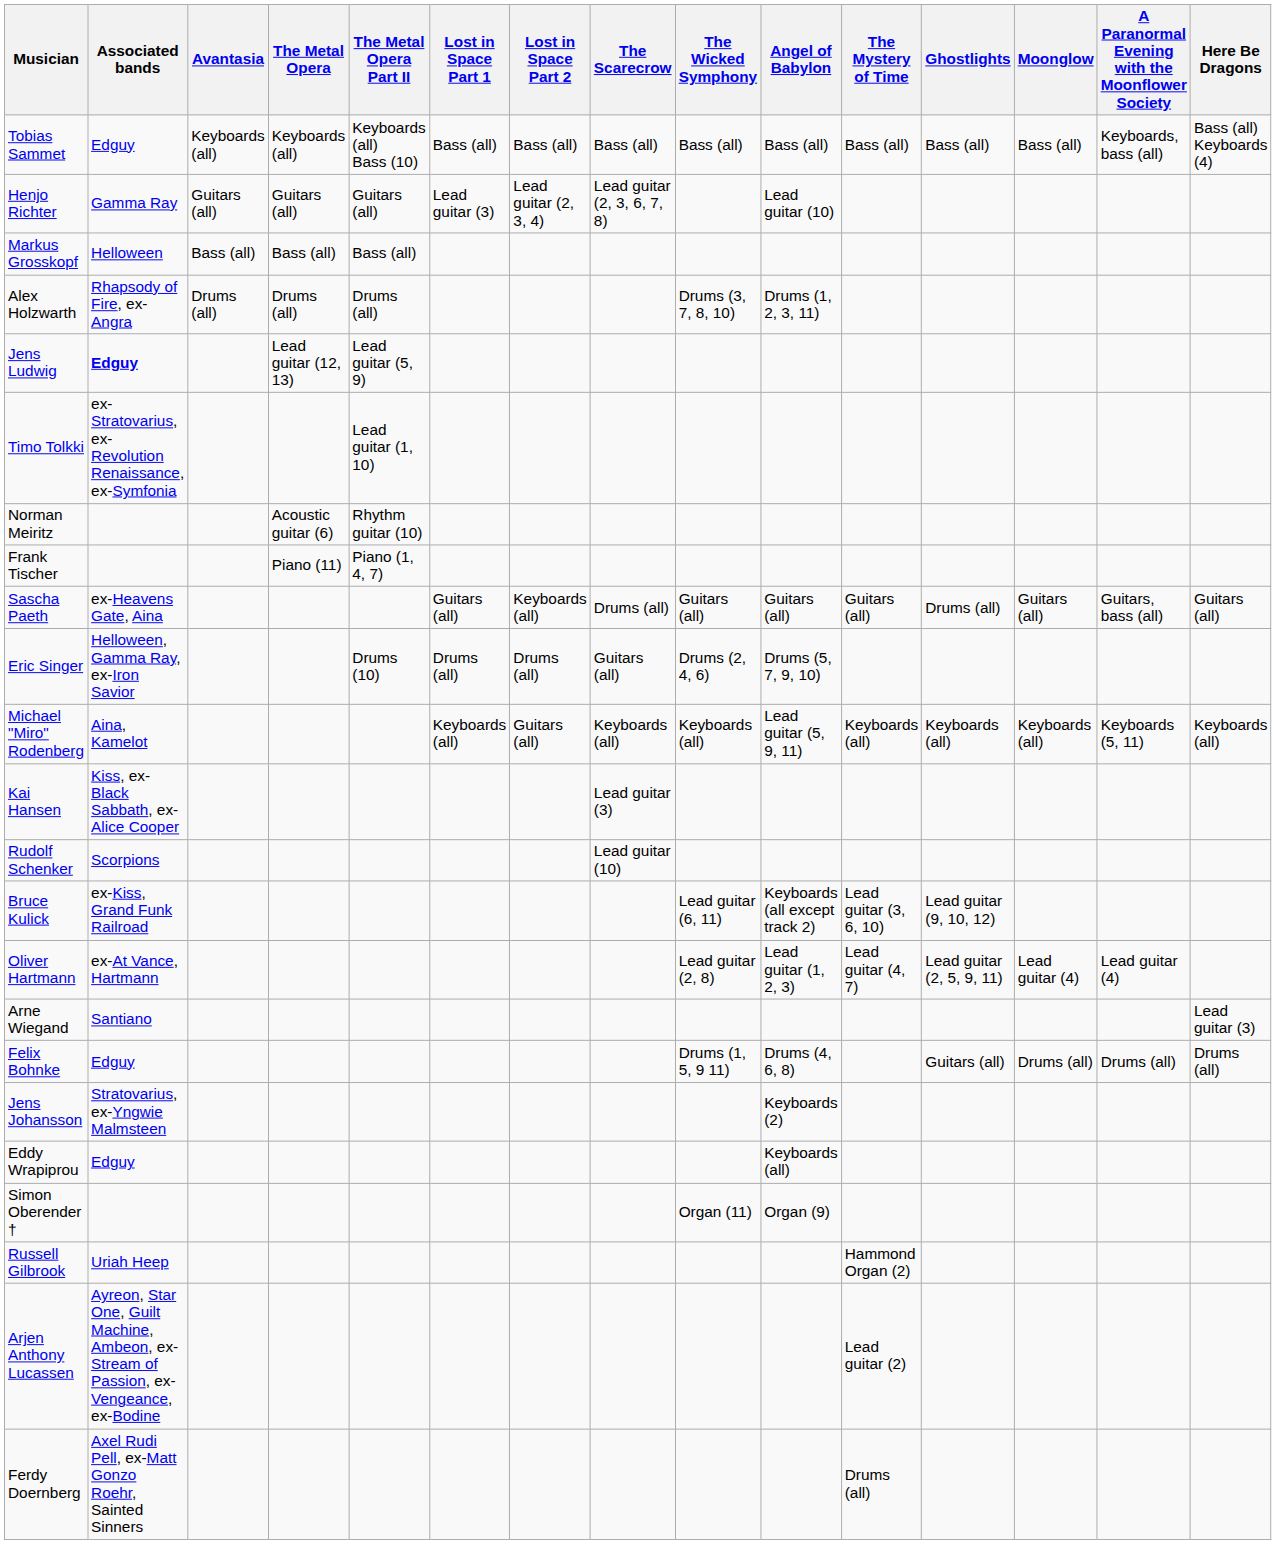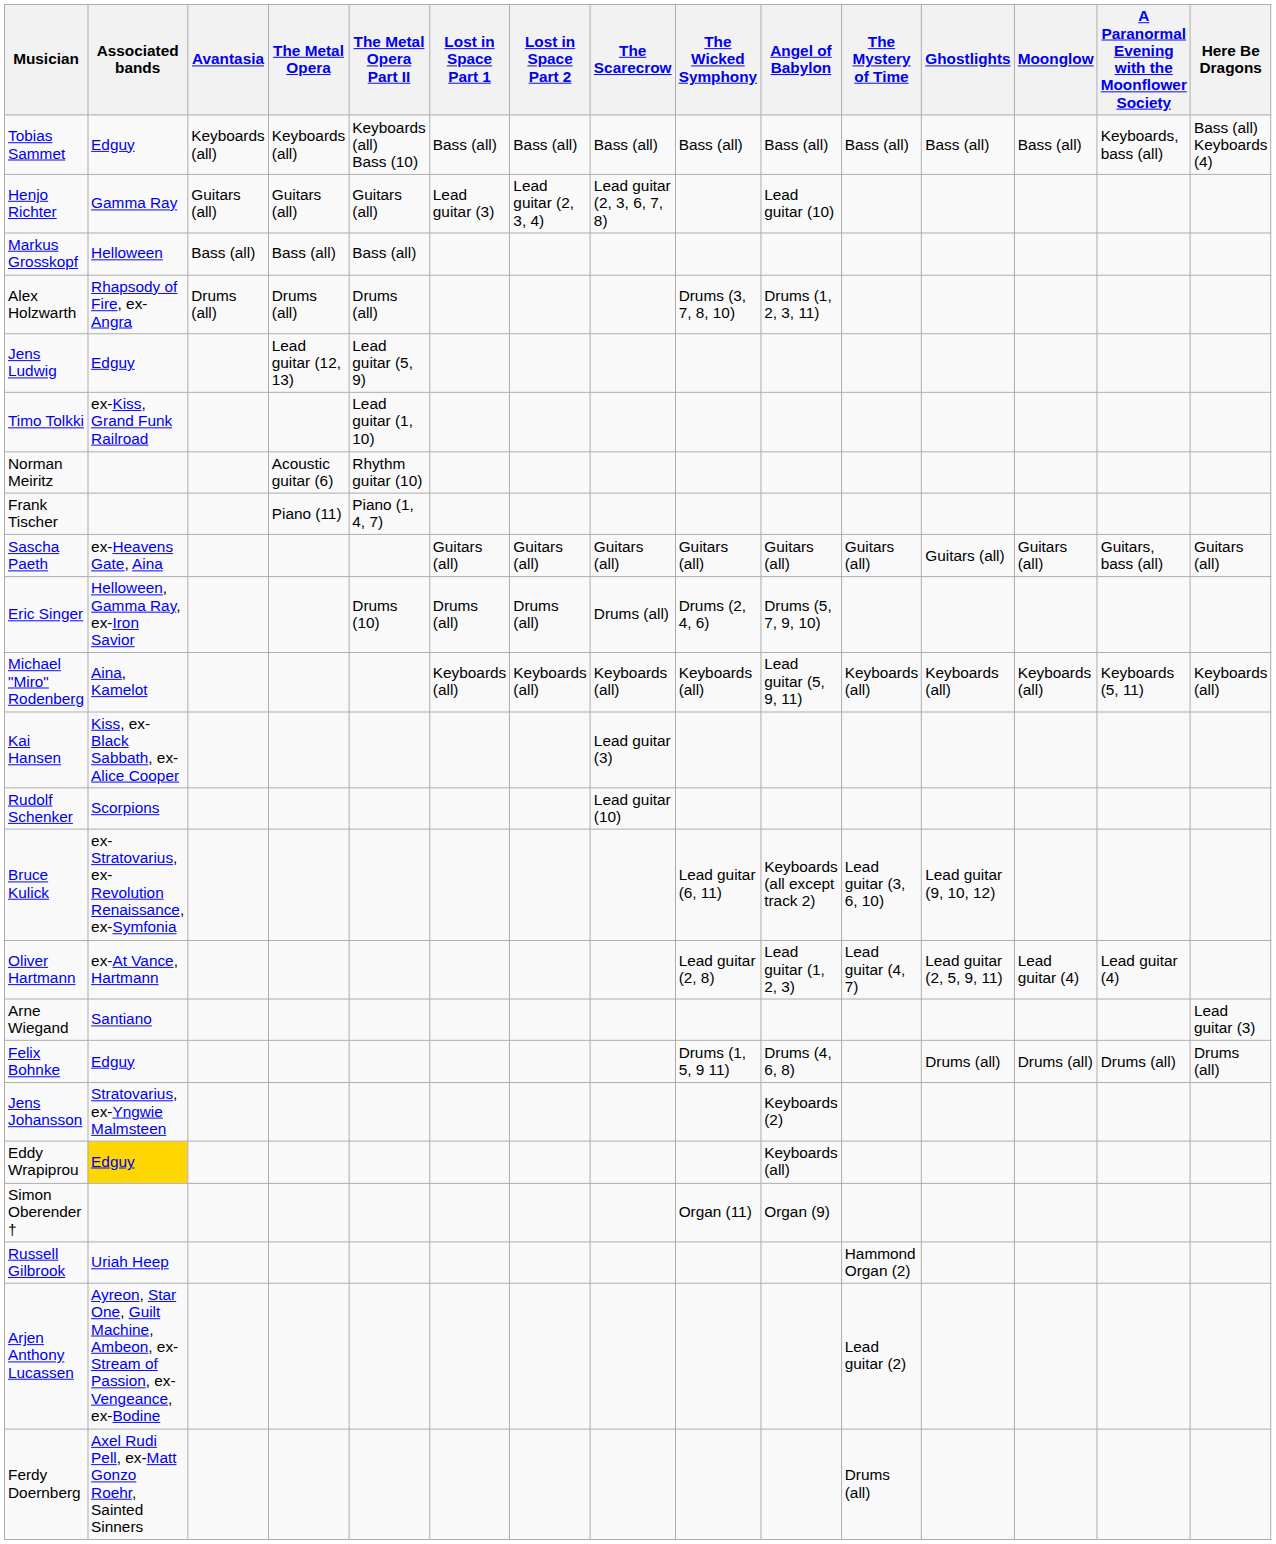Jens Ludwig | Associated bands: bold -> normal
Timo Tolkki | Associated bands: ex-Stratovarius, ex-Revolution Renaissance, ex-Symfonia -> ex-Kiss, Grand Funk Railroad
Sascha Paeth | Lost in Space Part 2: Keyboards (all) -> Guitars (all)
Sascha Paeth | The Scarecrow: Drums (all) -> Guitars (all)
Sascha Paeth | Ghostlights: Drums (all) -> Guitars (all)
Eric Singer | The Scarecrow: Guitars (all) -> Drums (all)
Michael "Miro" Rodenberg | Lost in Space Part 2: Guitars (all) -> Keyboards (all)
Bruce Kulick | Associated bands: ex-Kiss, Grand Funk Railroad -> ex-Stratovarius, ex-Revolution Renaissance, ex-Symfonia
Felix Bohnke | Ghostlights: Guitars (all) -> Drums (all)
Eddy Wrapiprou | Associated bands: no background -> gold background
